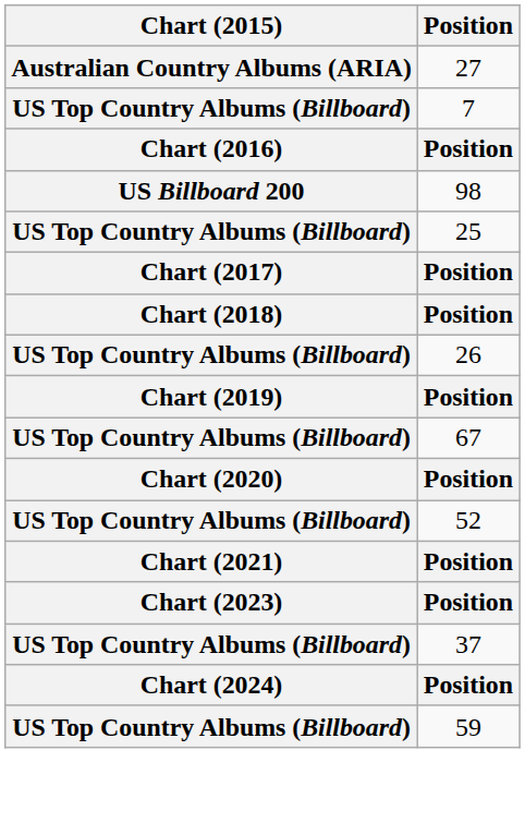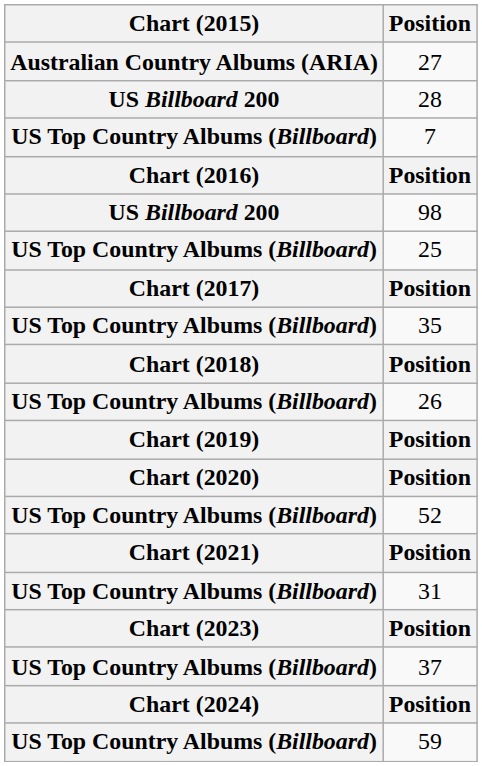+ row: US Billboard 200 | 28
+ row: US Top Country Albums (Billboard) | 35
- row: US Top Country Albums (Billboard) | 67
+ row: US Top Country Albums (Billboard) | 31
